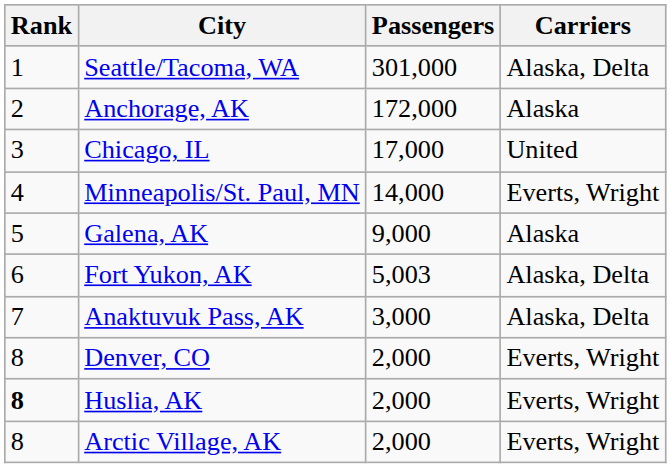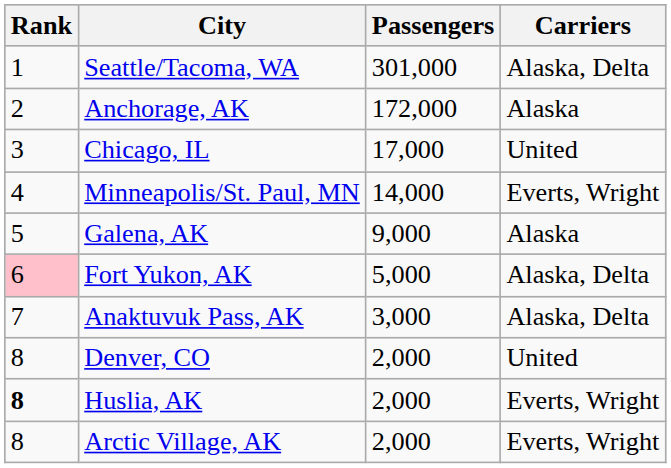Fort Yukon, AK | Rank: no background -> pink background
Fort Yukon, AK | Passengers: 5,003 -> 5,000
Denver, CO | Carriers: Everts, Wright -> United
